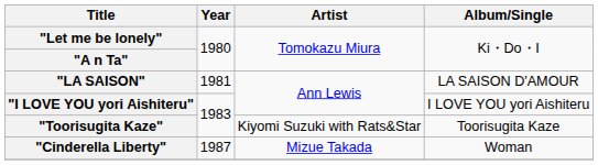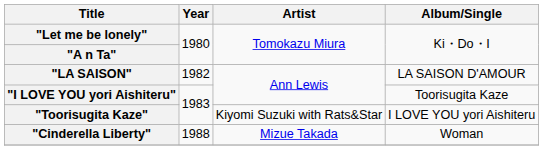"LA SAISON" | Year: 1981 -> 1982
"I LOVE YOU yori Aishiteru" | Album/Single: I LOVE YOU yori Aishiteru -> Toorisugita Kaze
"Toorisugita Kaze" | Album/Single: Toorisugita Kaze -> I LOVE YOU yori Aishiteru
"Cinderella Liberty" | Year: 1987 -> 1988
